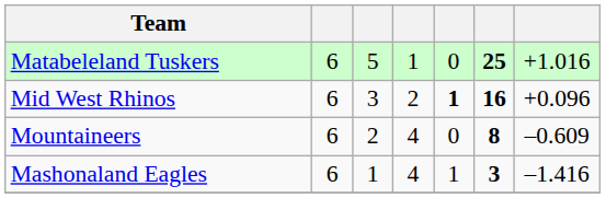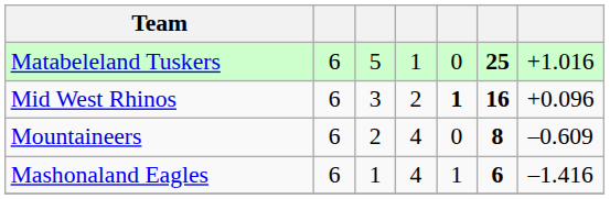Mashonaland Eagles | column 6: 3 -> 6
